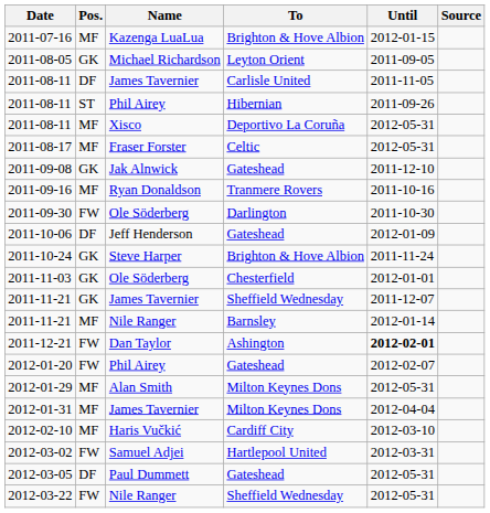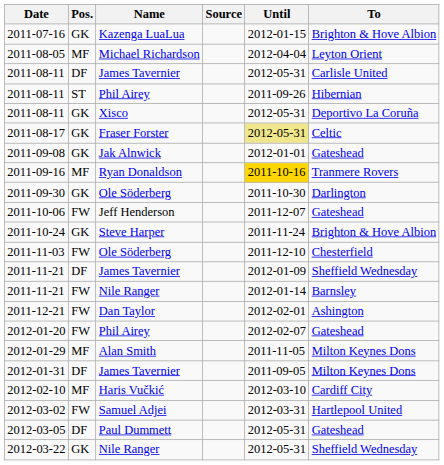columns swapped: To <-> Source
2011-07-16 | Pos.: MF -> GK
2011-08-05 | Pos.: GK -> MF
2011-08-05 | Until: 2011-09-05 -> 2012-04-04
2011-08-11 / James Tavernier | Until: 2011-11-05 -> 2012-05-31
2011-08-11 / Xisco | Pos.: MF -> GK
2011-08-17 | Pos.: MF -> GK
2011-08-17 | Until: no background -> khaki background
2011-09-08 | Until: 2011-12-10 -> 2012-01-01
2011-09-16 | Until: no background -> gold background
2011-09-30 | Pos.: FW -> GK
2011-10-06 | Pos.: DF -> FW
2011-10-06 | Until: 2012-01-09 -> 2011-12-07
2011-11-03 | Pos.: GK -> FW
2011-11-03 | Until: 2012-01-01 -> 2011-12-10
2011-11-21 / James Tavernier | Pos.: GK -> DF
2011-11-21 / James Tavernier | Until: 2011-12-07 -> 2012-01-09
2011-11-21 / Nile Ranger | Pos.: MF -> FW
2011-12-21 | Until: bold -> normal
2012-01-29 | Until: 2012-05-31 -> 2011-11-05
2012-01-31 | Pos.: MF -> DF
2012-01-31 | Until: 2012-04-04 -> 2011-09-05
2012-03-22 | Pos.: FW -> GK
